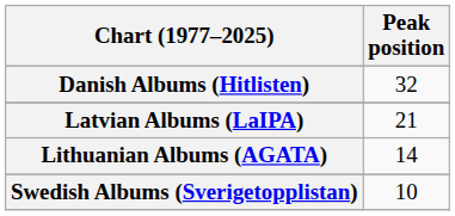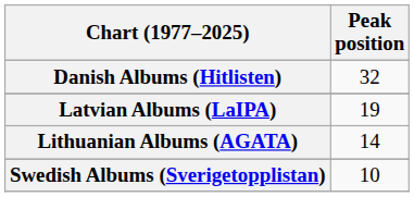Latvian Albums (LaIPA) | Peak position: 21 -> 19
